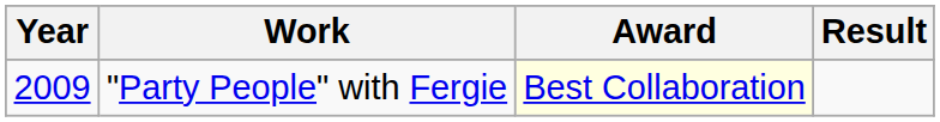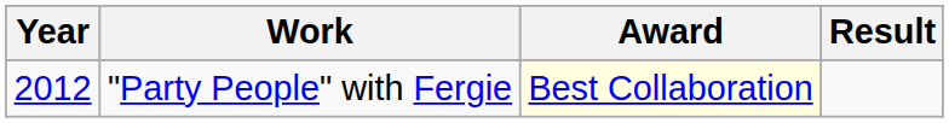"Party People" with Fergie | Year: 2009 -> 2012
